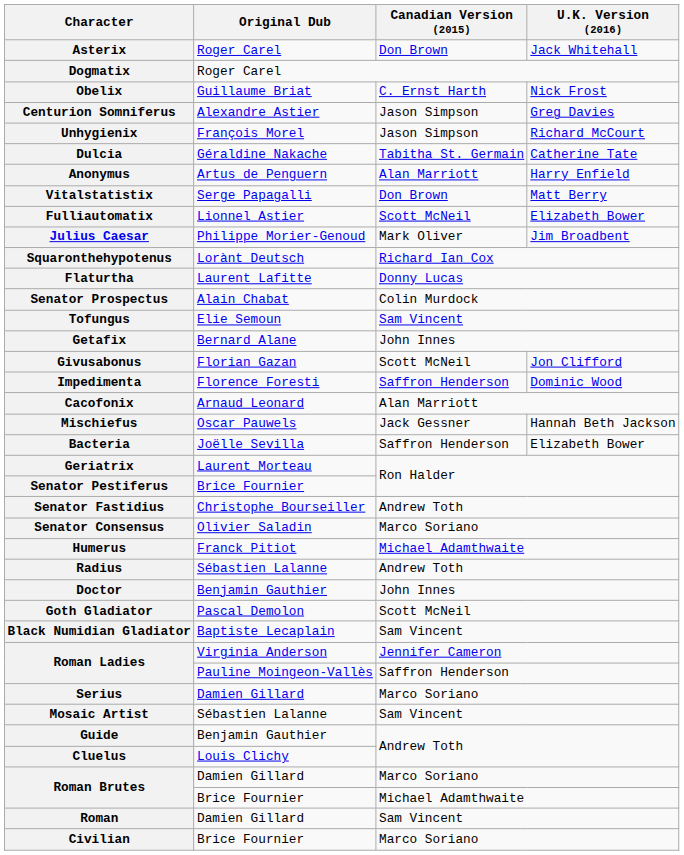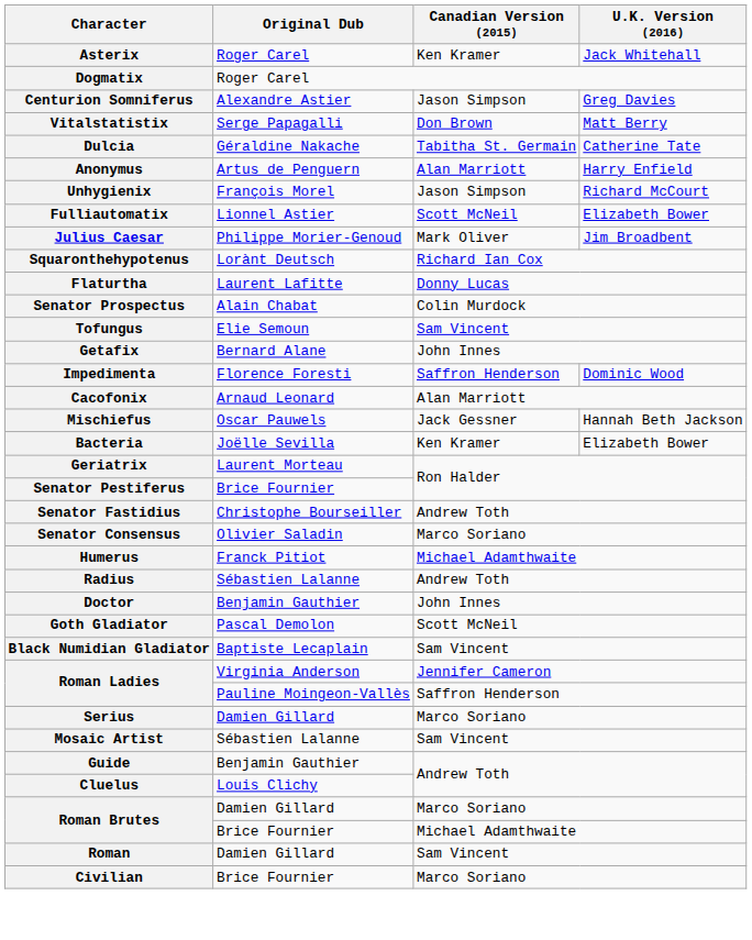Asterix | Canadian Version (2015): Don Brown -> Ken Kramer
- row: Obelix | Guillaume Briat | C. Ernst Harth | Nick Frost
rows swapped: Vitalstatistix <-> Unhygienix
- row: Givusabonus | Florian Gazan | Scott McNeil | Jon Clifford
Bacteria | Canadian Version (2015): Saffron Henderson -> Ken Kramer
